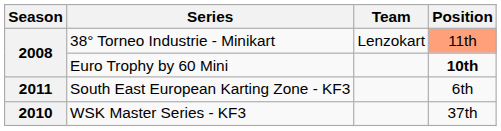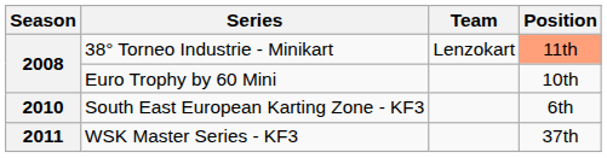Euro Trophy by 60 Mini | Position: bold -> normal
South East European Karting Zone - KF3 | Season: 2011 -> 2010
WSK Master Series - KF3 | Season: 2010 -> 2011
